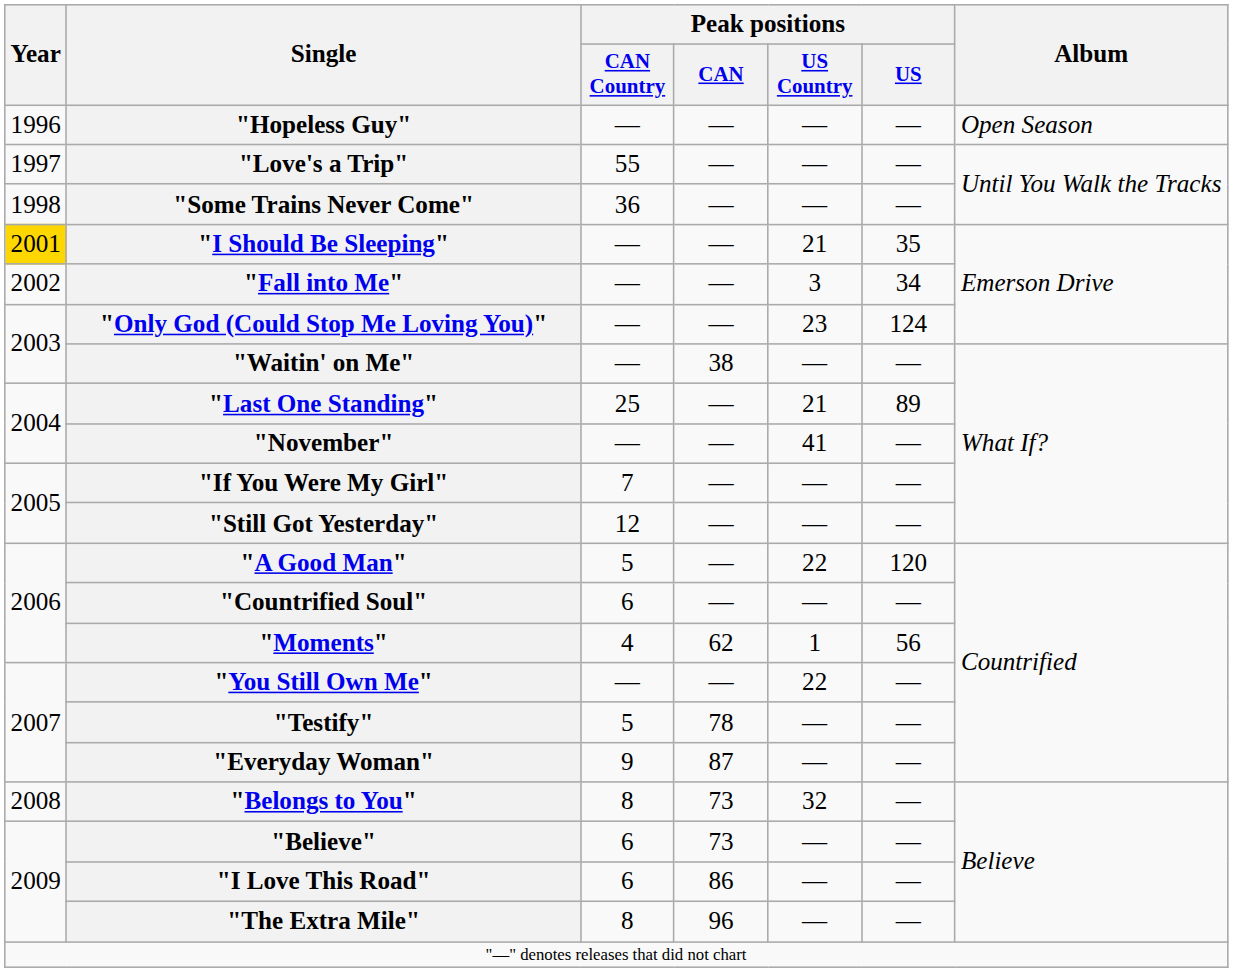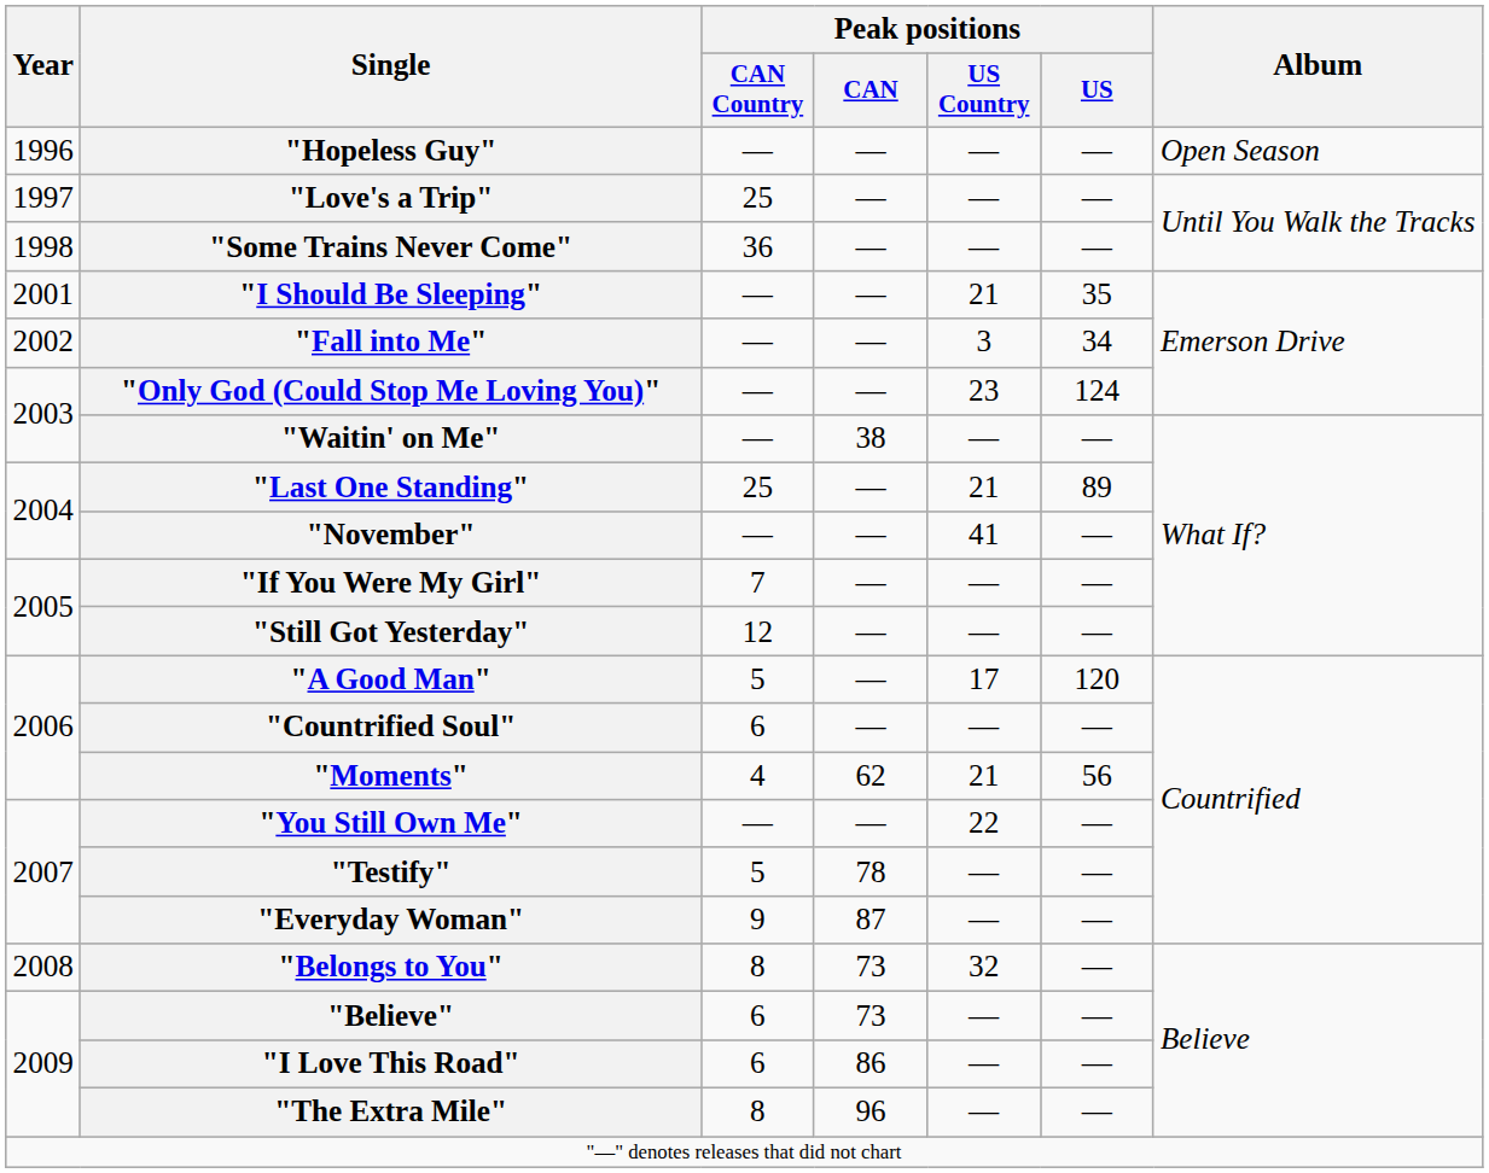"Love's a Trip" | Peak positions / CAN Country: 55 -> 25
"I Should Be Sleeping" | Year: gold background -> no background
"A Good Man" | Peak positions / US Country: 22 -> 17
"Moments" | Peak positions / US Country: 1 -> 21
